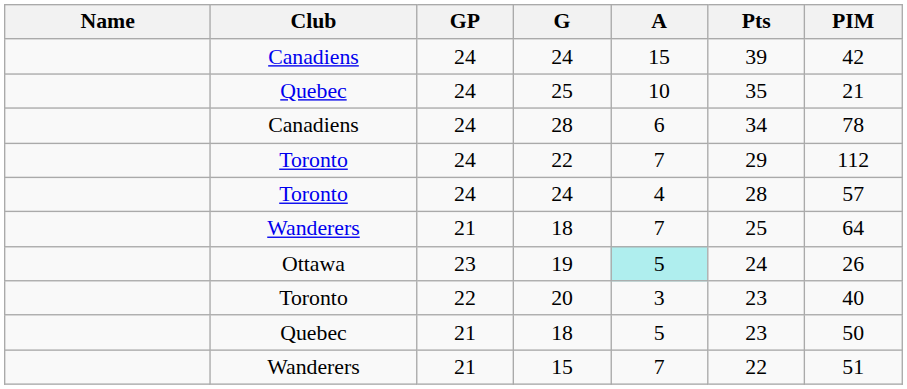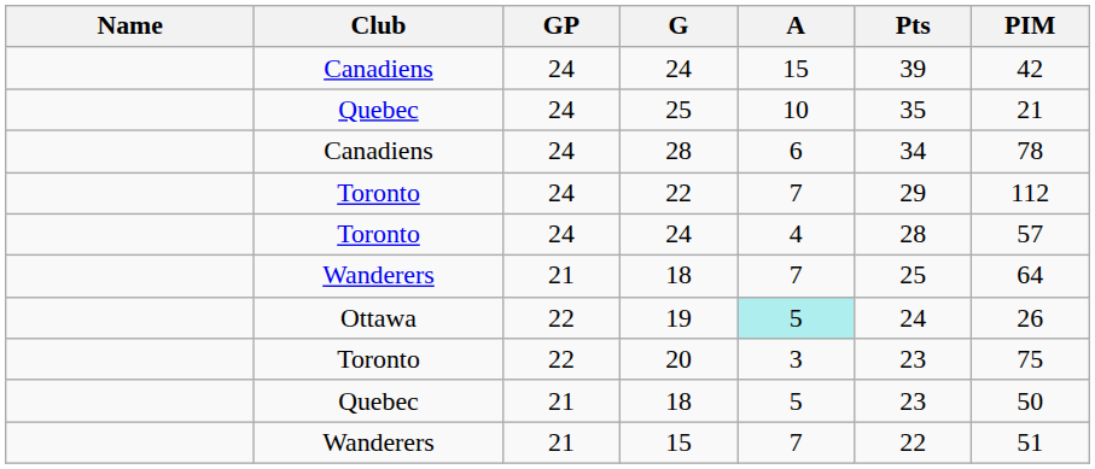19 | GP: 23 -> 22
20 | PIM: 40 -> 75
